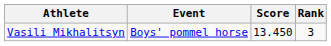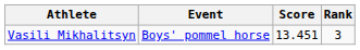Vasili Mikhalitsyn | Score: 13.450 -> 13.451
